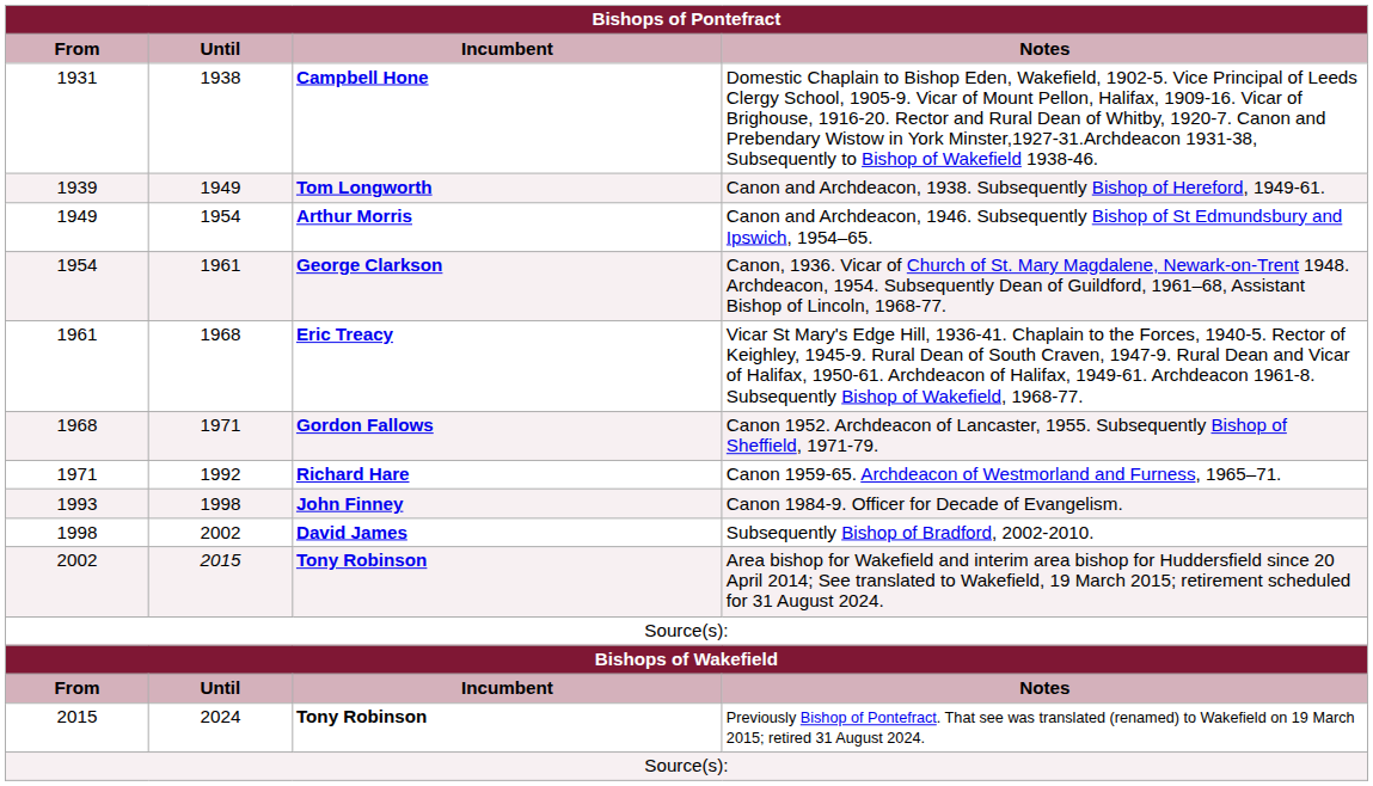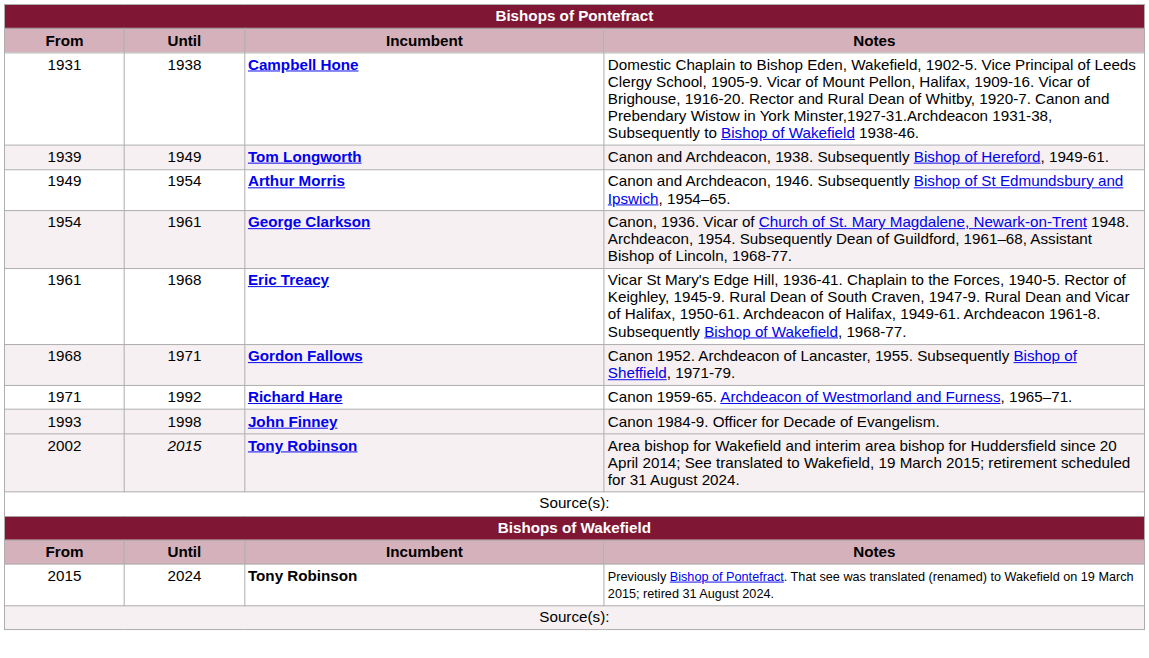- row: 1998 | 2002 | David James | Subsequently Bishop of Bradford, 2002-2010.
